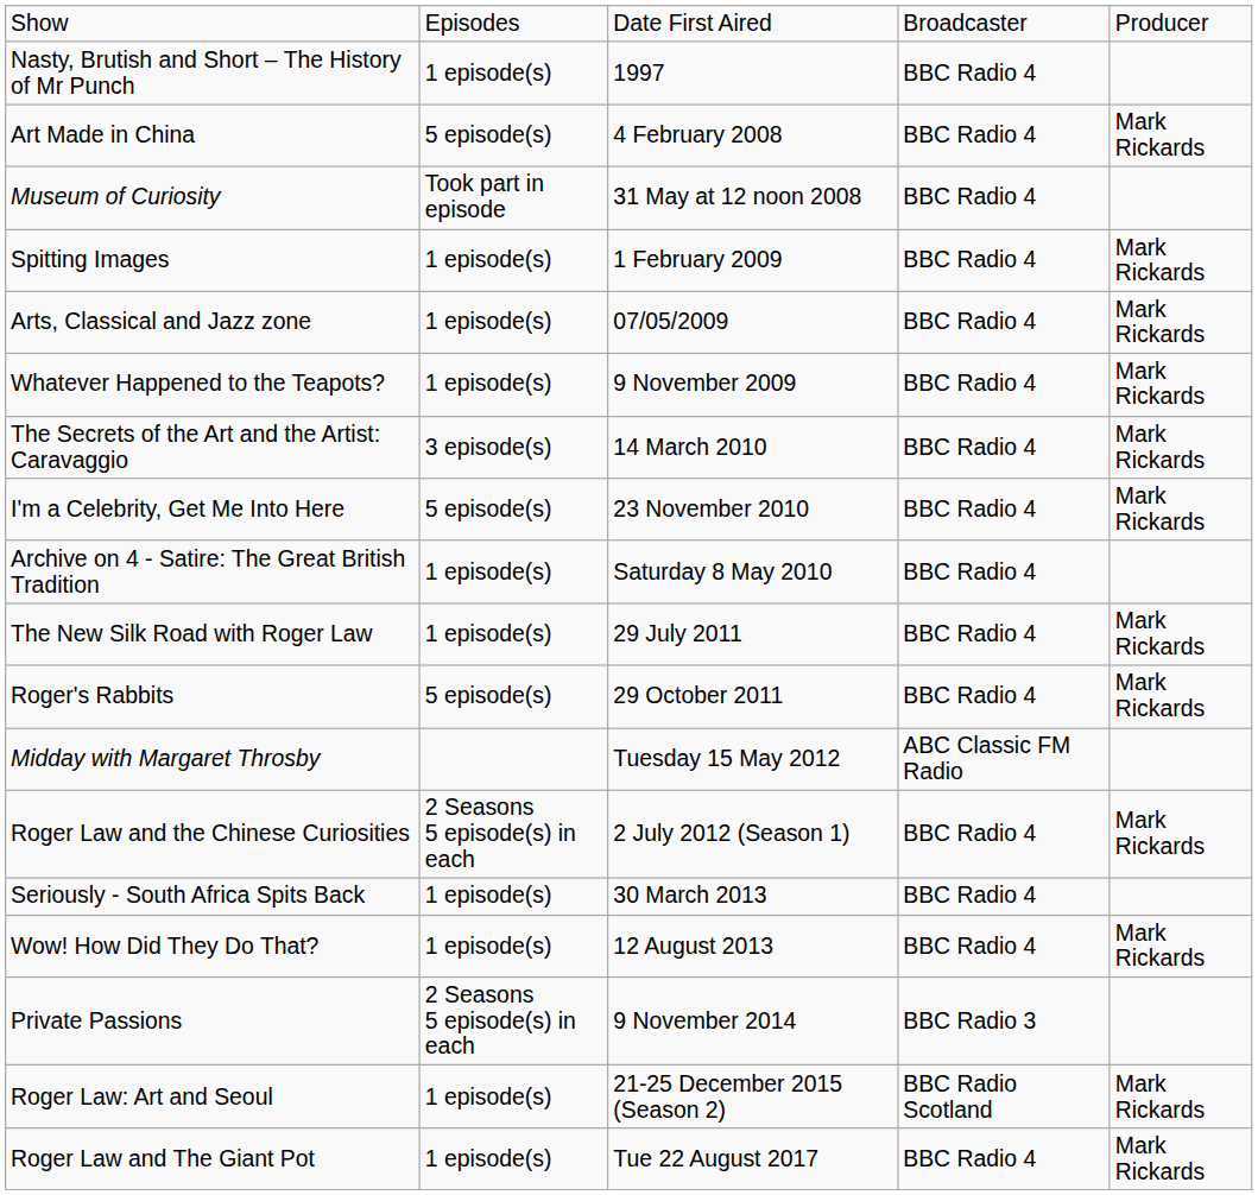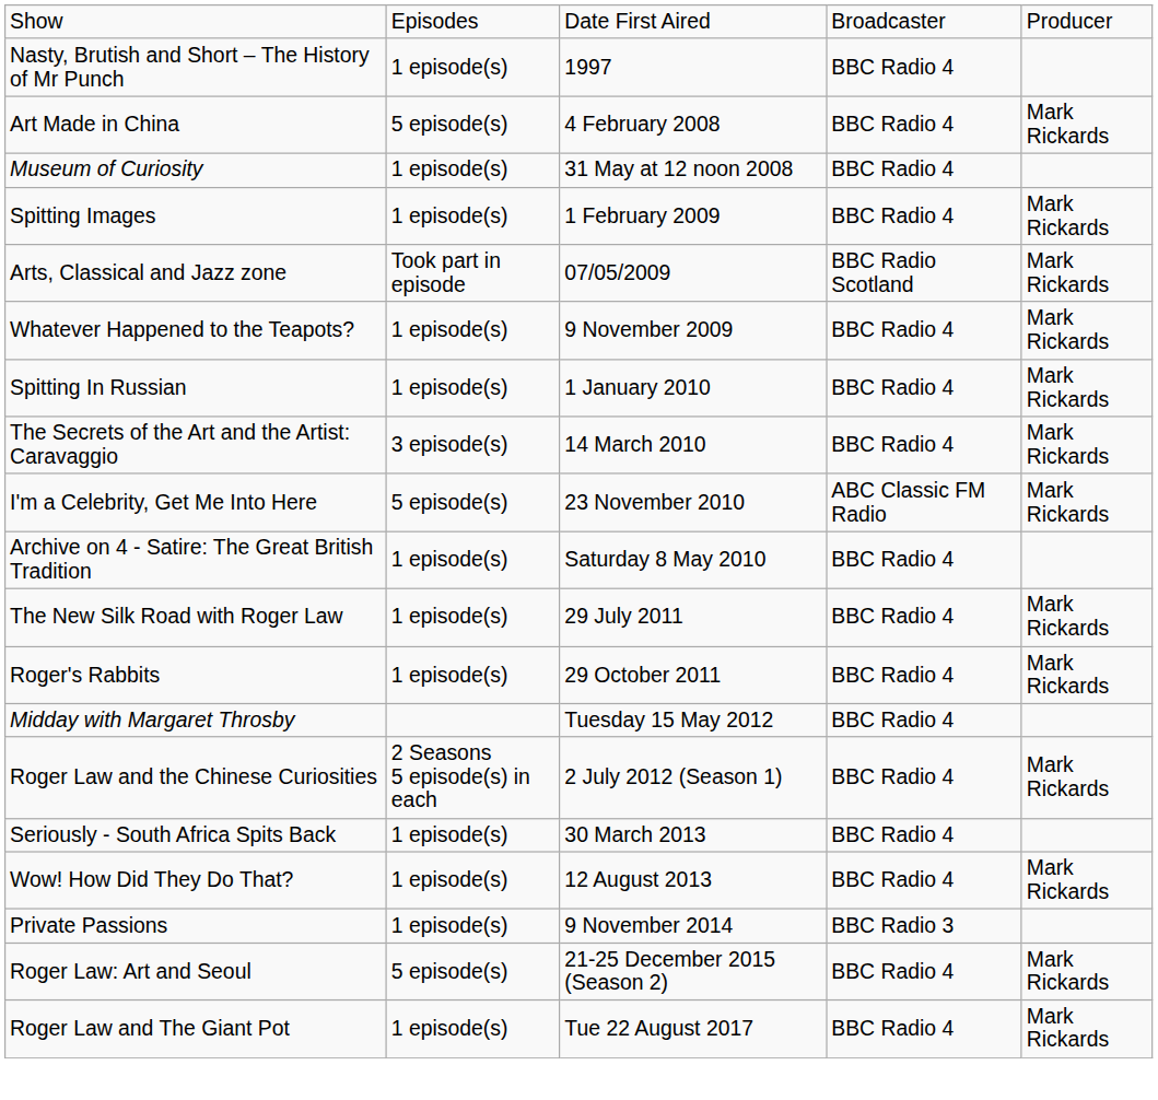Museum of Curiosity | column 2: Took part in episode -> 1 episode(s)
Arts, Classical and Jazz zone | column 2: 1 episode(s) -> Took part in episode
Arts, Classical and Jazz zone | column 4: BBC Radio 4 -> BBC Radio Scotland
+ row: Spitting In Russian | 1 episode(s) | 1 January 2010 | BBC Radio 4 | Mark Rickards
I'm a Celebrity, Get Me Into Here | column 4: BBC Radio 4 -> ABC Classic FM Radio
Roger's Rabbits | column 2: 5 episode(s) -> 1 episode(s)
Midday with Margaret Throsby | column 4: ABC Classic FM Radio -> BBC Radio 4
Private Passions | column 2: 2 Seasons 5 episode(s) in each -> 1 episode(s)
Roger Law: Art and Seoul | column 2: 1 episode(s) -> 5 episode(s)
Roger Law: Art and Seoul | column 4: BBC Radio Scotland -> BBC Radio 4
